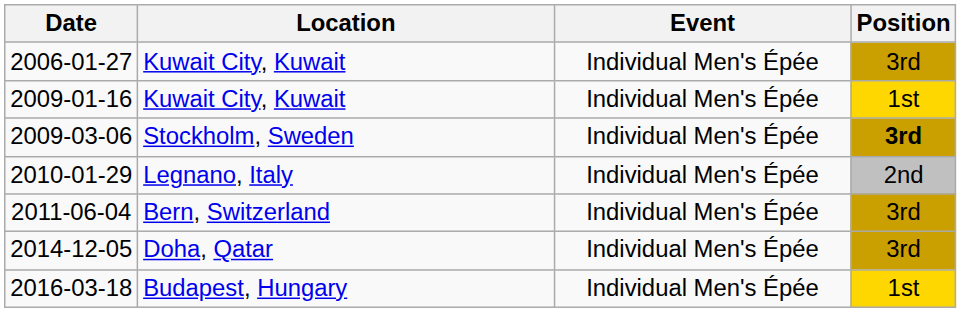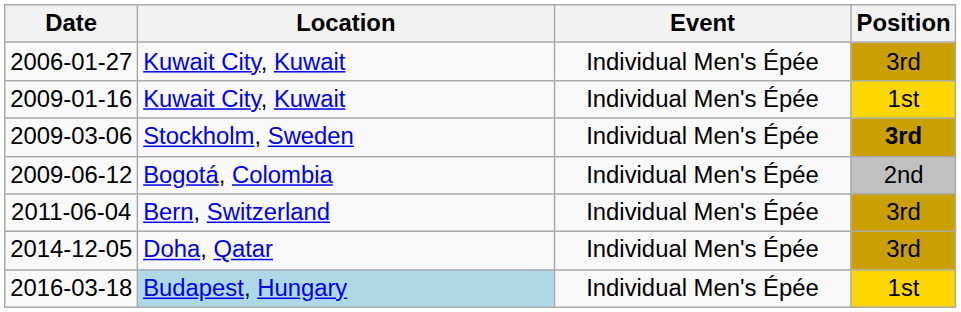+ row: 2009-06-12 | Bogotá, Colombia | Individual Men's Épée | 2nd
- row: 2010-01-29 | Legnano, Italy | Individual Men's Épée | 2nd
2016-03-18 | Location: no background -> lightblue background
